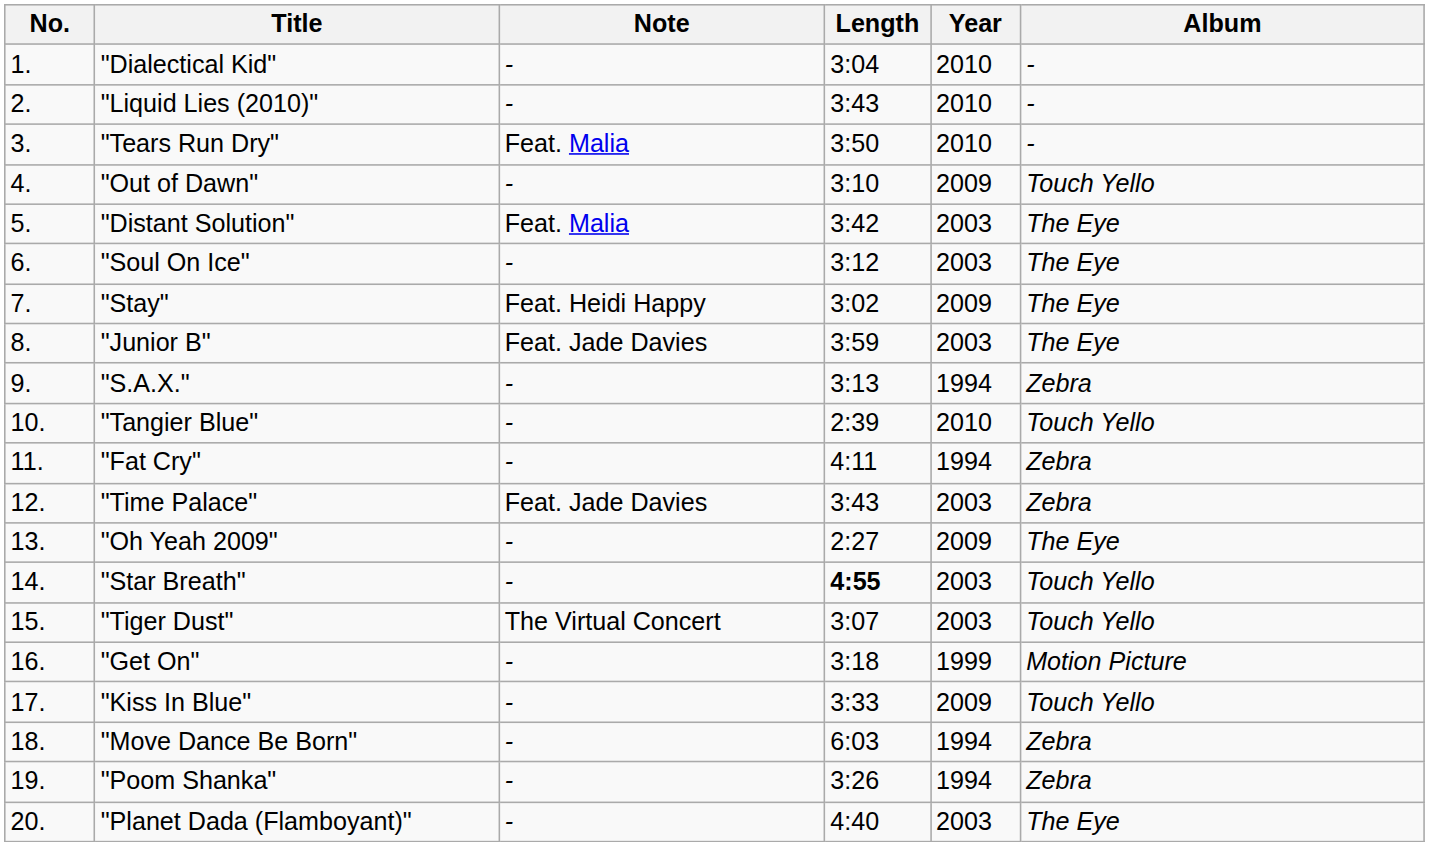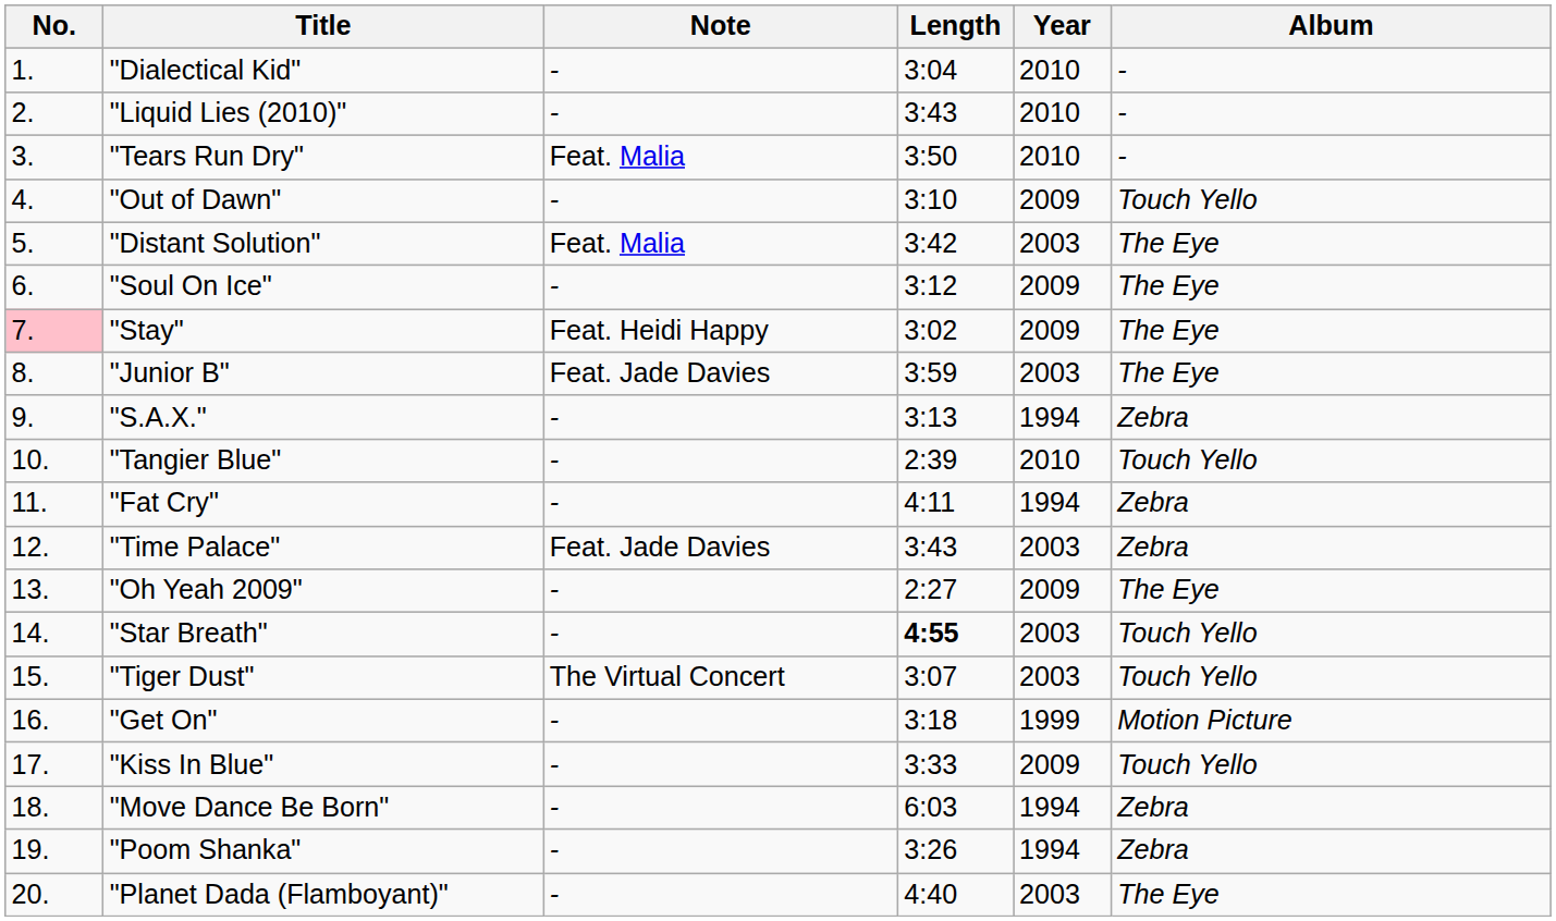"Soul On Ice" | Year: 2003 -> 2009
"Stay" | No.: no background -> pink background
